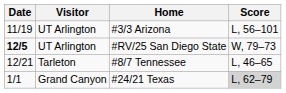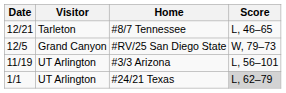rows swapped: #3/3 Arizona <-> #8/7 Tennessee
#RV/25 San Diego State | Date: bold -> normal
#RV/25 San Diego State | Visitor: UT Arlington -> Grand Canyon
#24/21 Texas | Visitor: Grand Canyon -> UT Arlington
